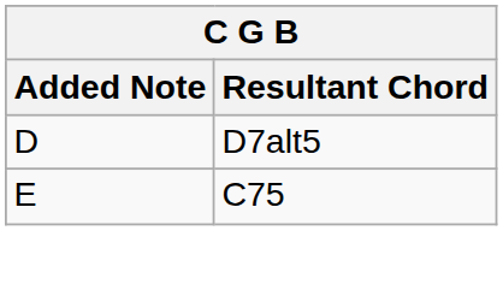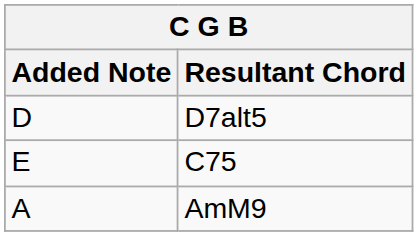+ row: A | AmM9
